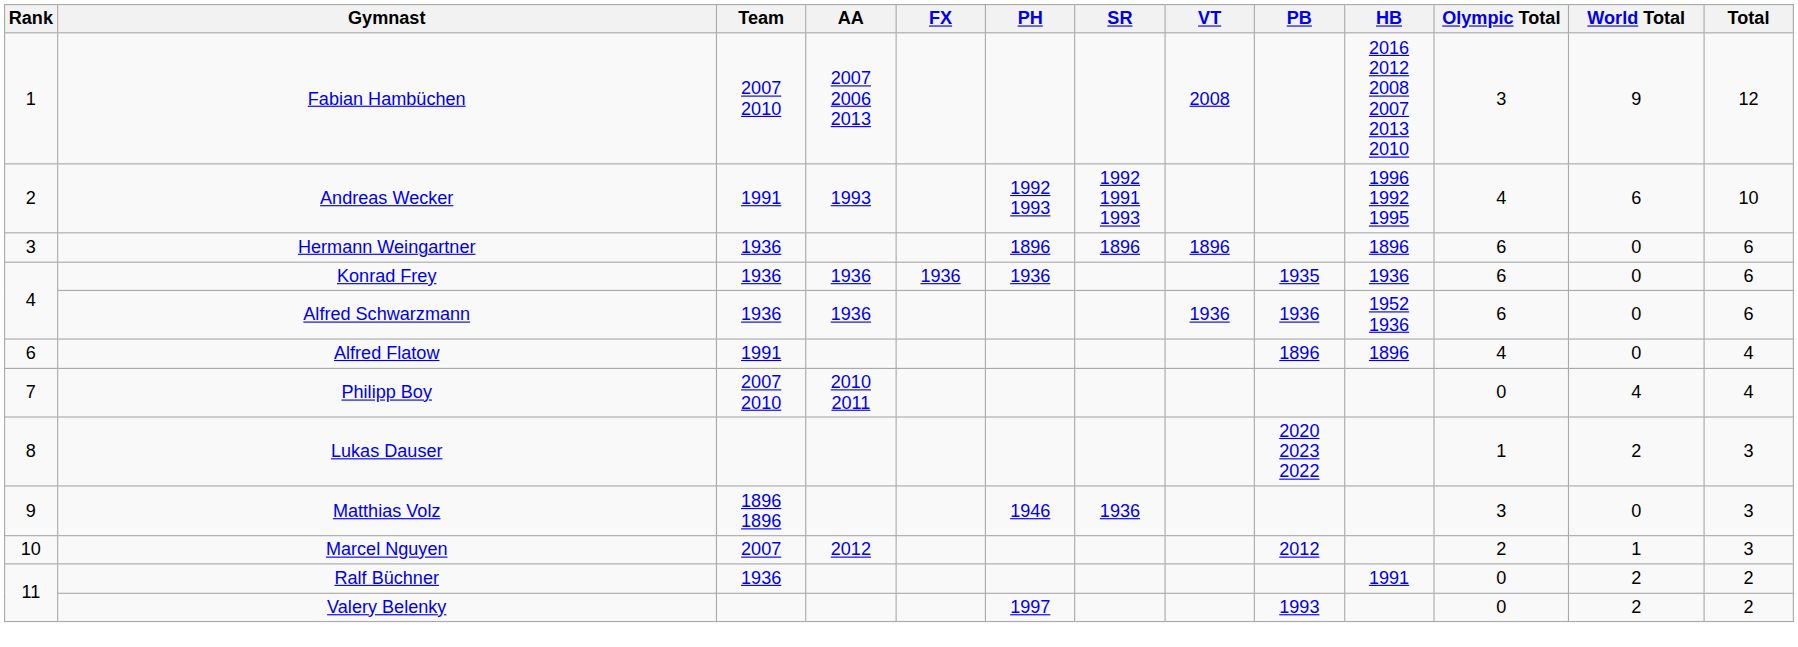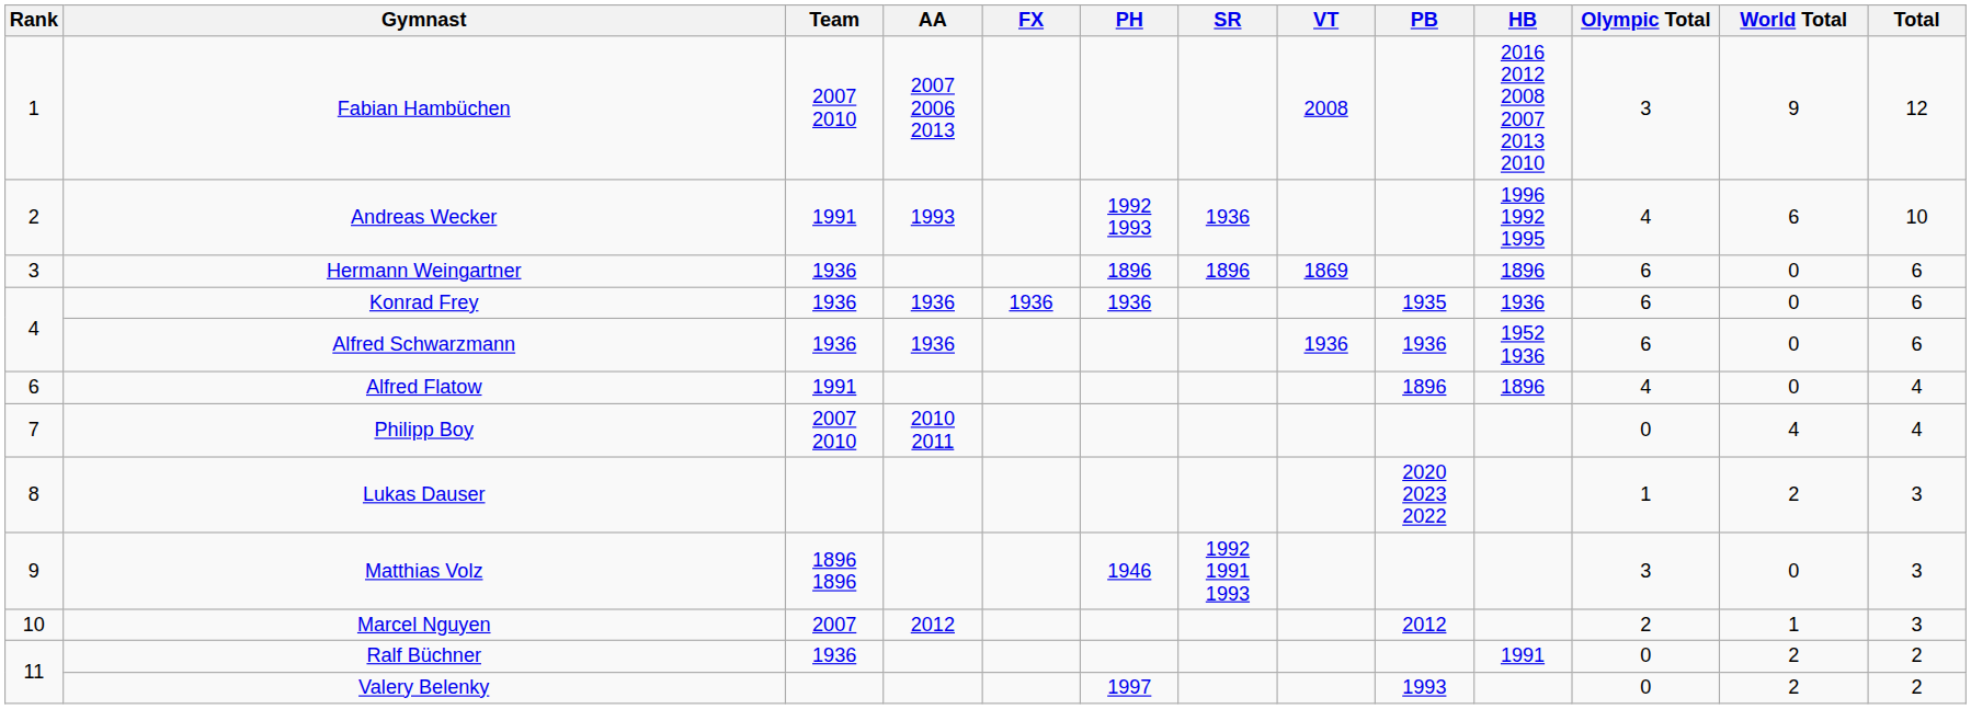Andreas Wecker | SR: 1992 1991 1993 -> 1936
Hermann Weingartner | VT: 1896 -> 1869
Matthias Volz | SR: 1936 -> 1992 1991 1993
